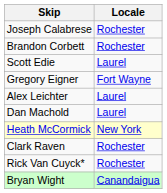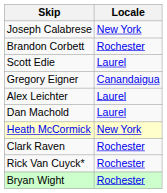Joseph Calabrese | Locale: Rochester -> New York
Gregory Eigner | Locale: Fort Wayne -> Canandaigua
Bryan Wight | Locale: Canandaigua -> Rochester
